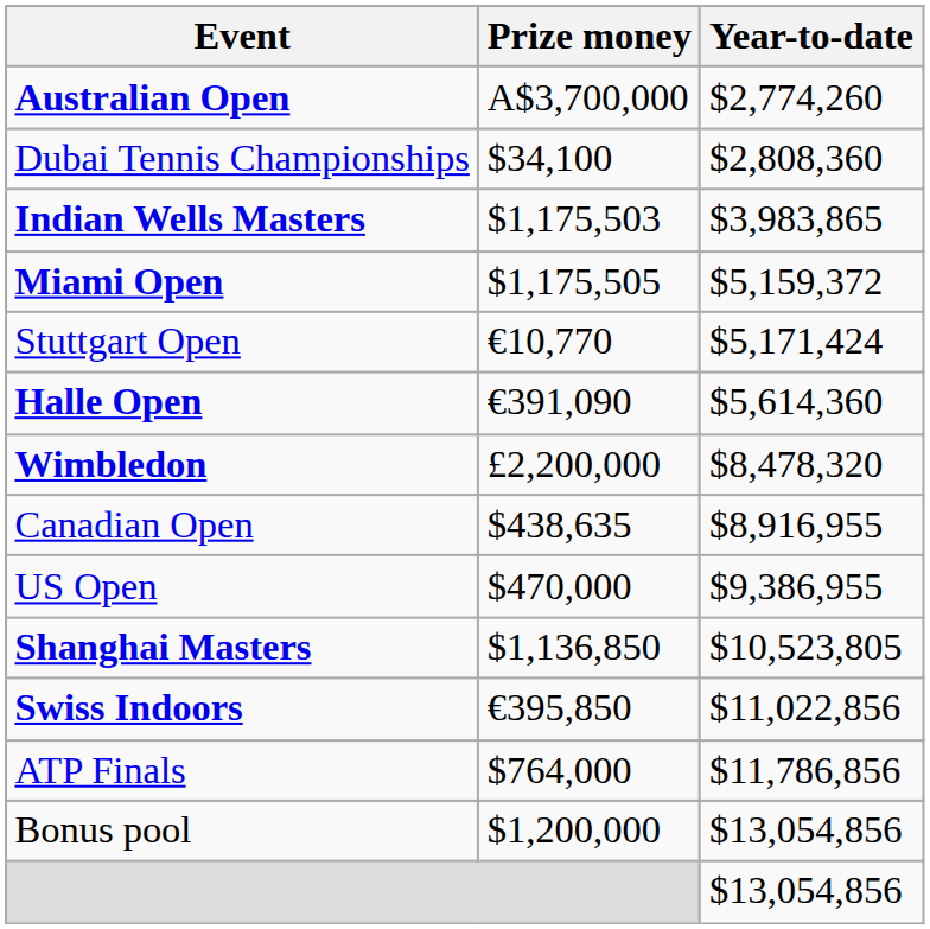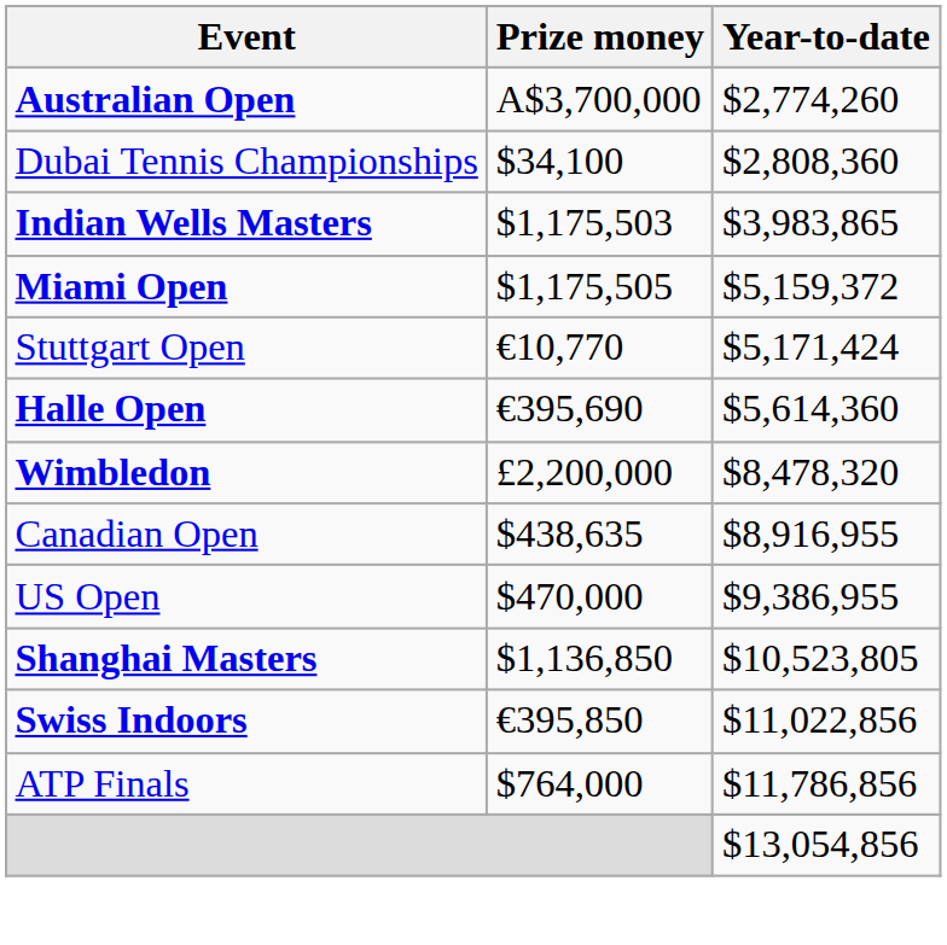Halle Open | Prize money: €391,090 -> €395,690
- row: Bonus pool | $1,200,000 | $13,054,856
